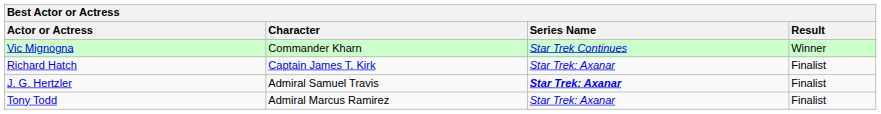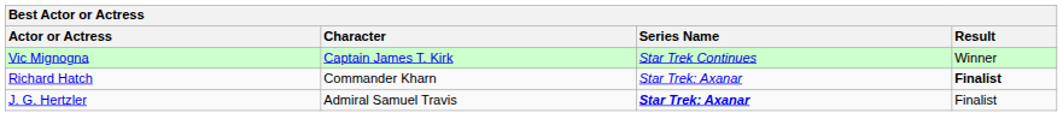Vic Mignogna | Character: Commander Kharn -> Captain James T. Kirk
Richard Hatch | Character: Captain James T. Kirk -> Commander Kharn
Richard Hatch | Result: normal -> bold
- row: Tony Todd | Admiral Marcus Ramirez | Star Trek: Axanar | Finalist
